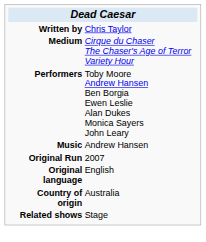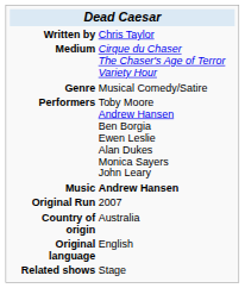+ row: Genre | Musical Comedy/Satire
Music | column 2: normal -> bold
rows swapped: Country of origin <-> Original language
